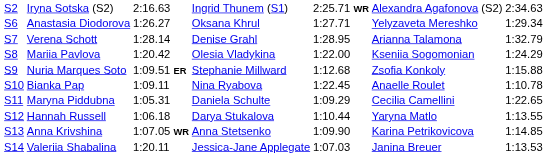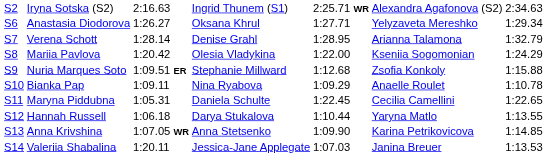Bianka Pap | column 5: 1:22.45 -> 1:09.29
Maryna Piddubna | column 5: 1:09.29 -> 1:22.45
